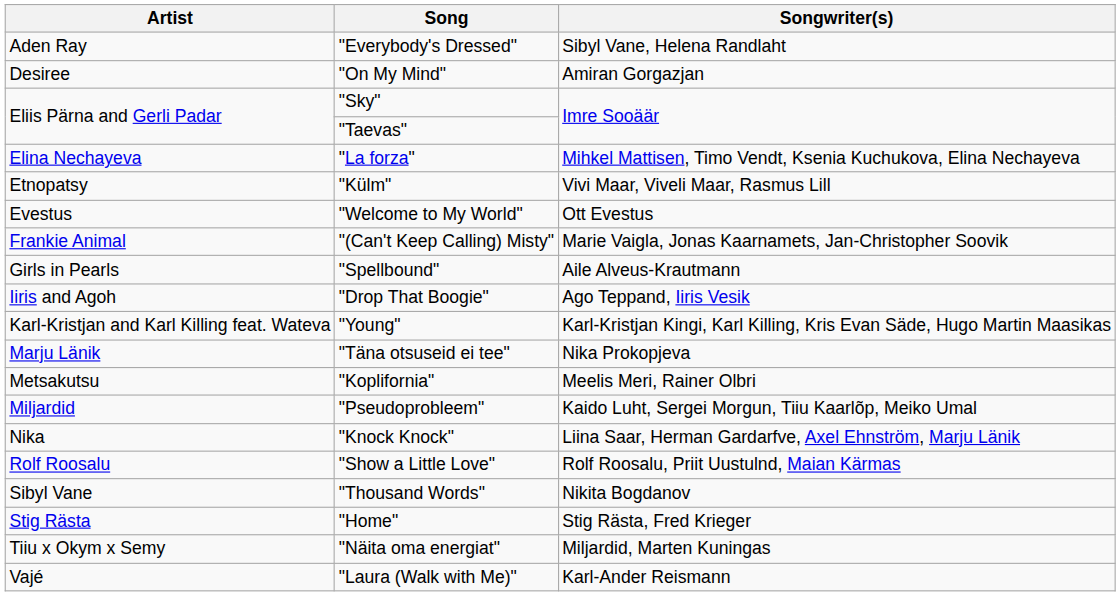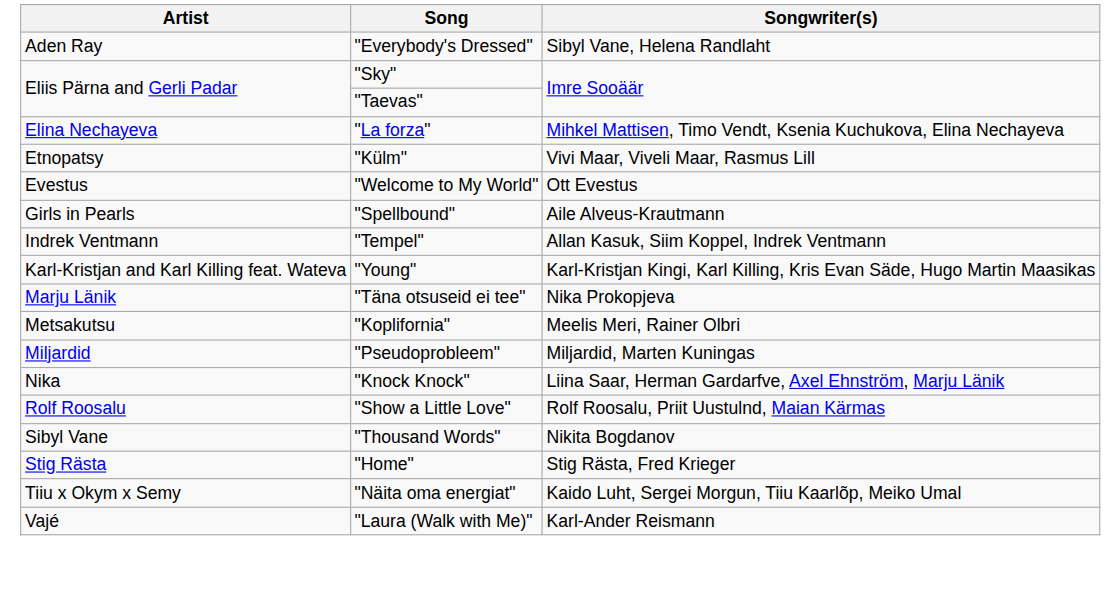- row: Desiree | "On My Mind" | Amiran Gorgazjan
- row: Frankie Animal | "(Can't Keep Calling) Misty" | Marie Vaigla, Jonas Kaarnamets, Jan-Christopher Soovik
- row: Iiris and Agoh | "Drop That Boogie" | Ago Teppand, Iiris Vesik
+ row: Indrek Ventmann | "Tempel" | Allan Kasuk, Siim Koppel, Indrek Ventmann
"Pseudoprobleem" | Songwriter(s): Kaido Luht, Sergei Morgun, Tiiu Kaarlõp, Meiko Umal -> Miljardid, Marten Kuningas
"Näita oma energiat" | Songwriter(s): Miljardid, Marten Kuningas -> Kaido Luht, Sergei Morgun, Tiiu Kaarlõp, Meiko Umal
